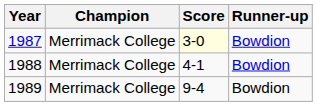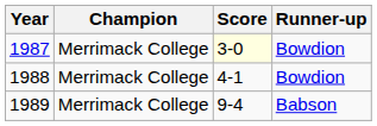1989 | Runner-up: Bowdion -> Babson
